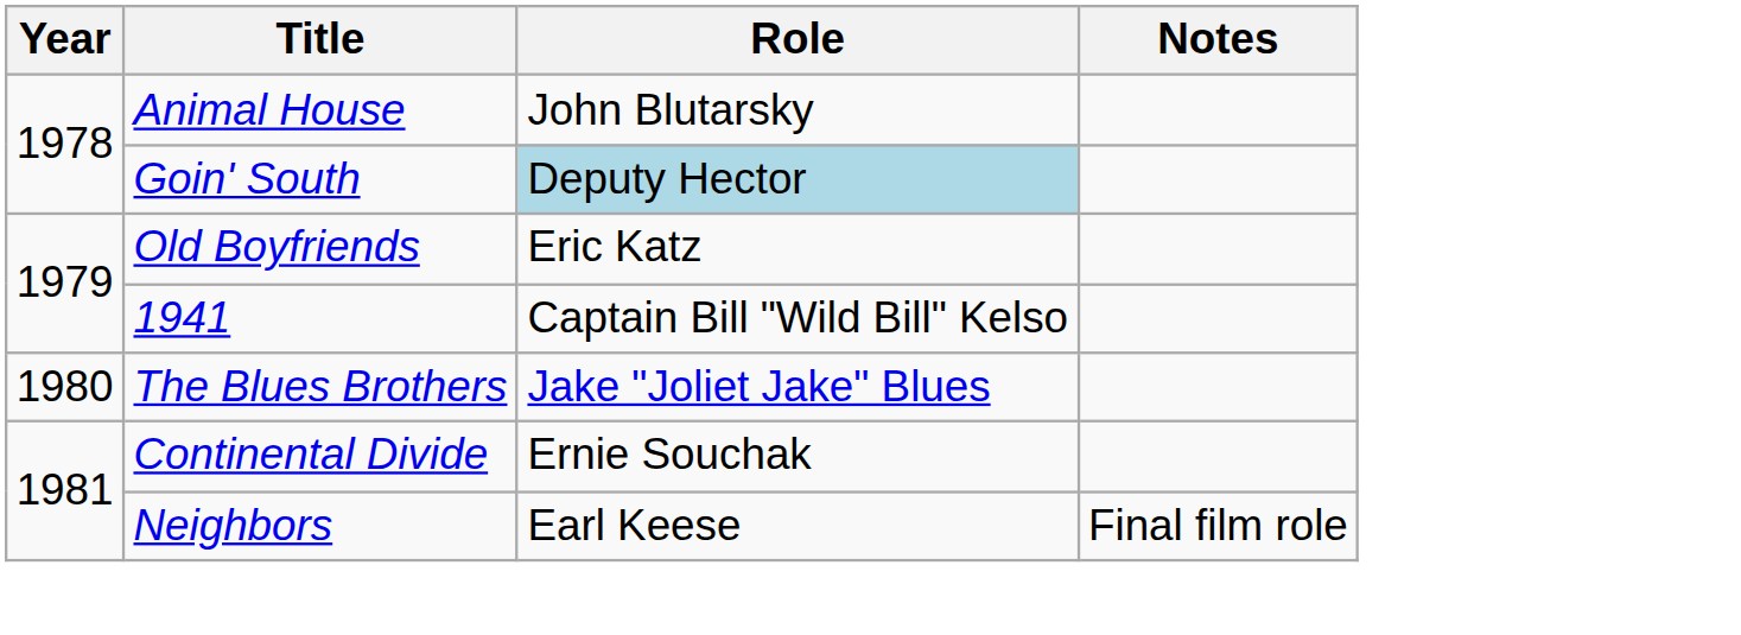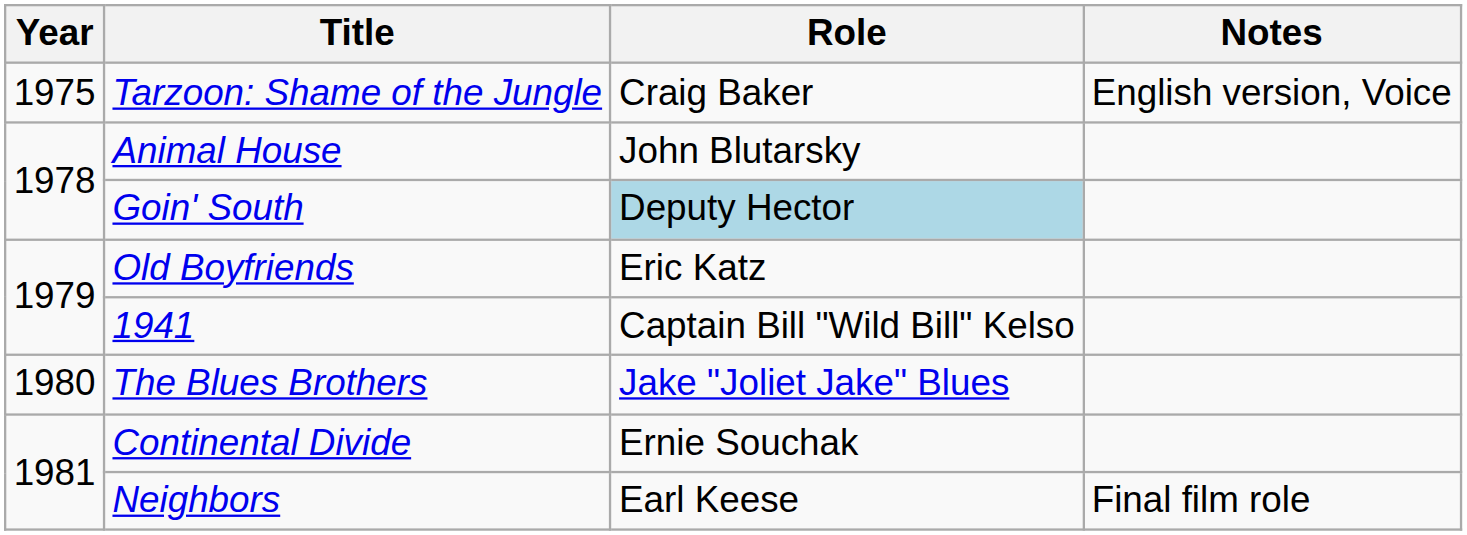+ row: 1975 | Tarzoon: Shame of the Jungle | Craig Baker | English version, Voice
